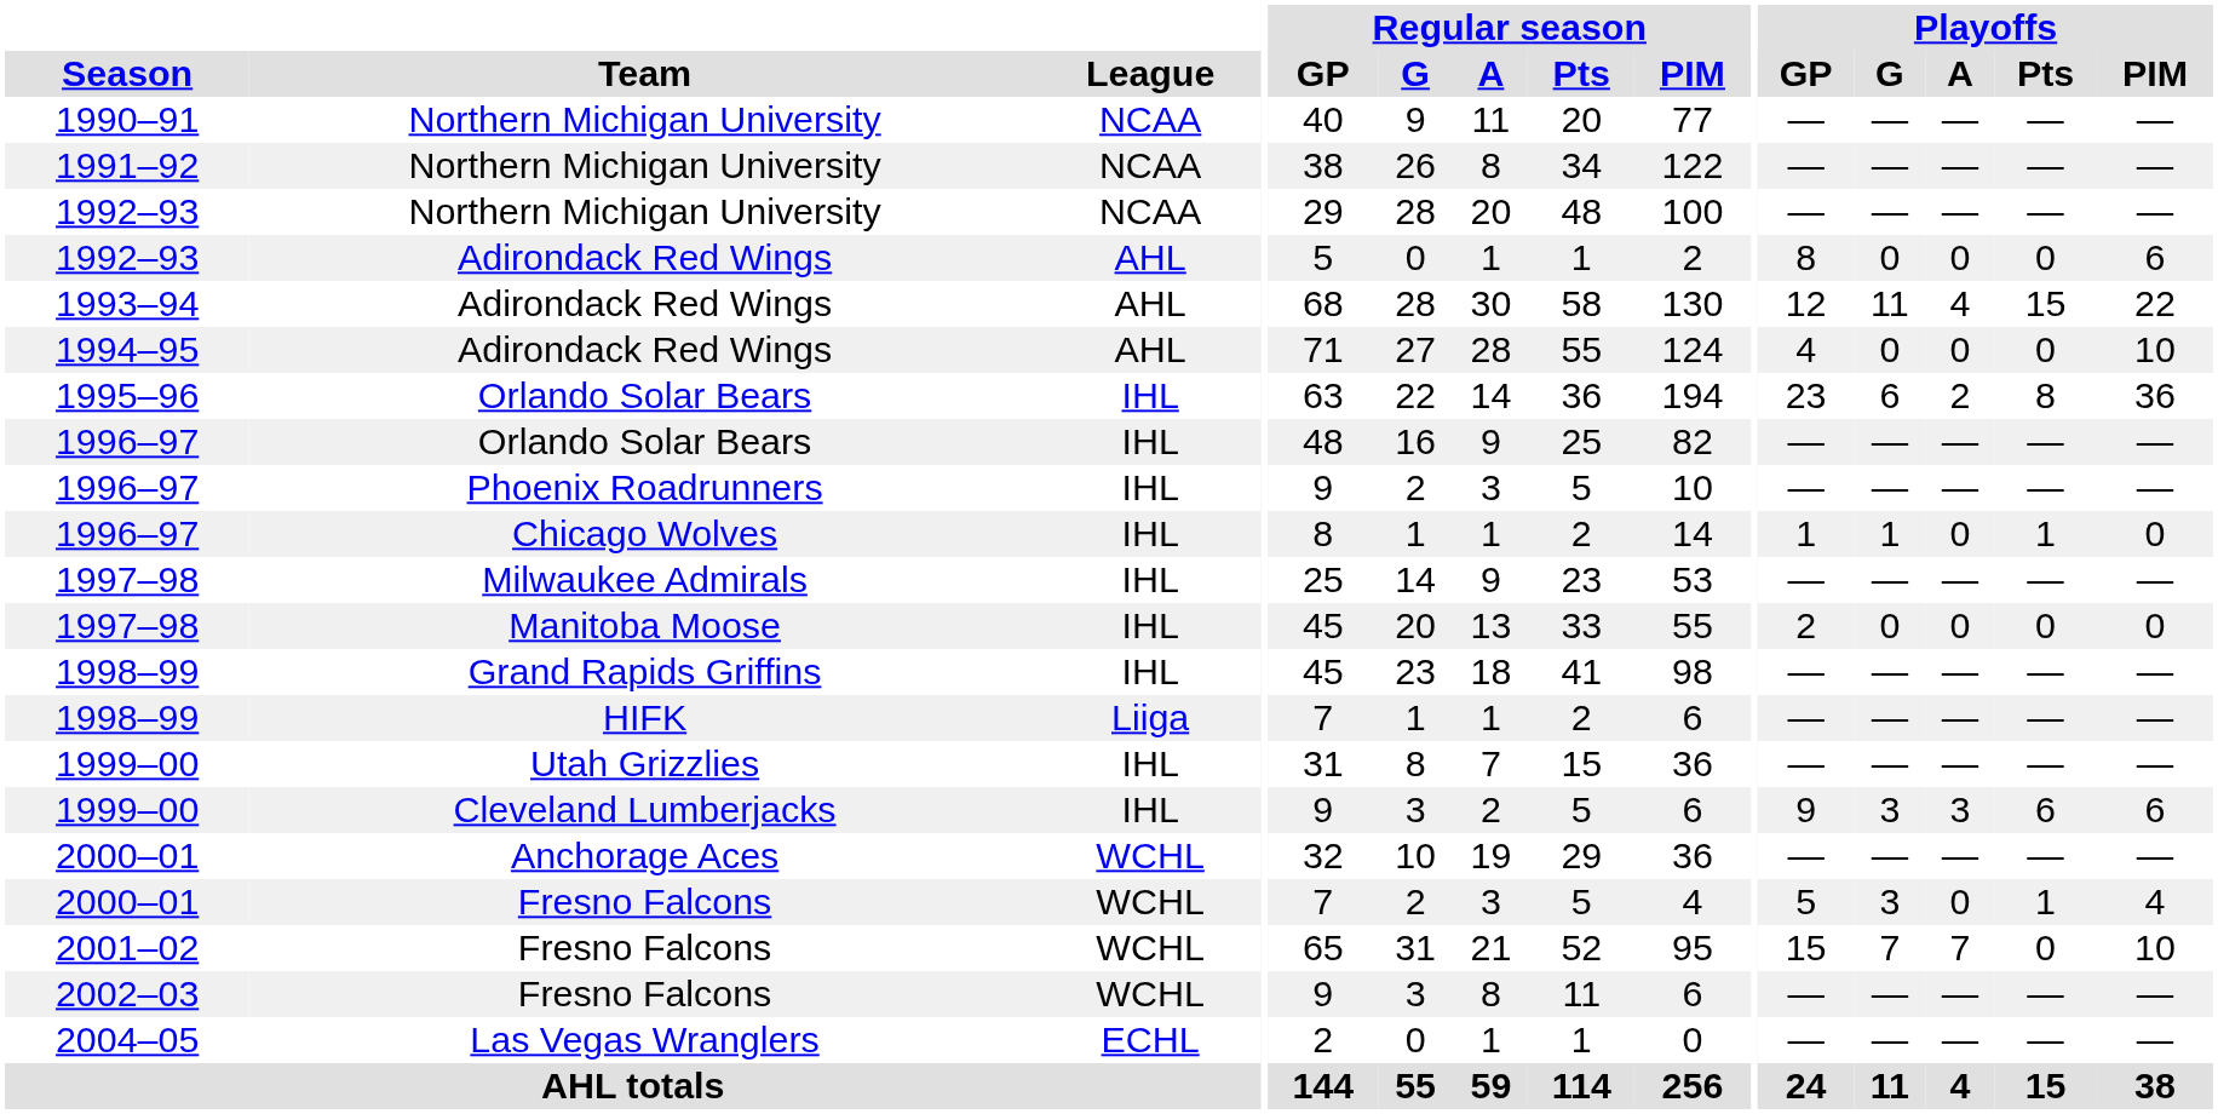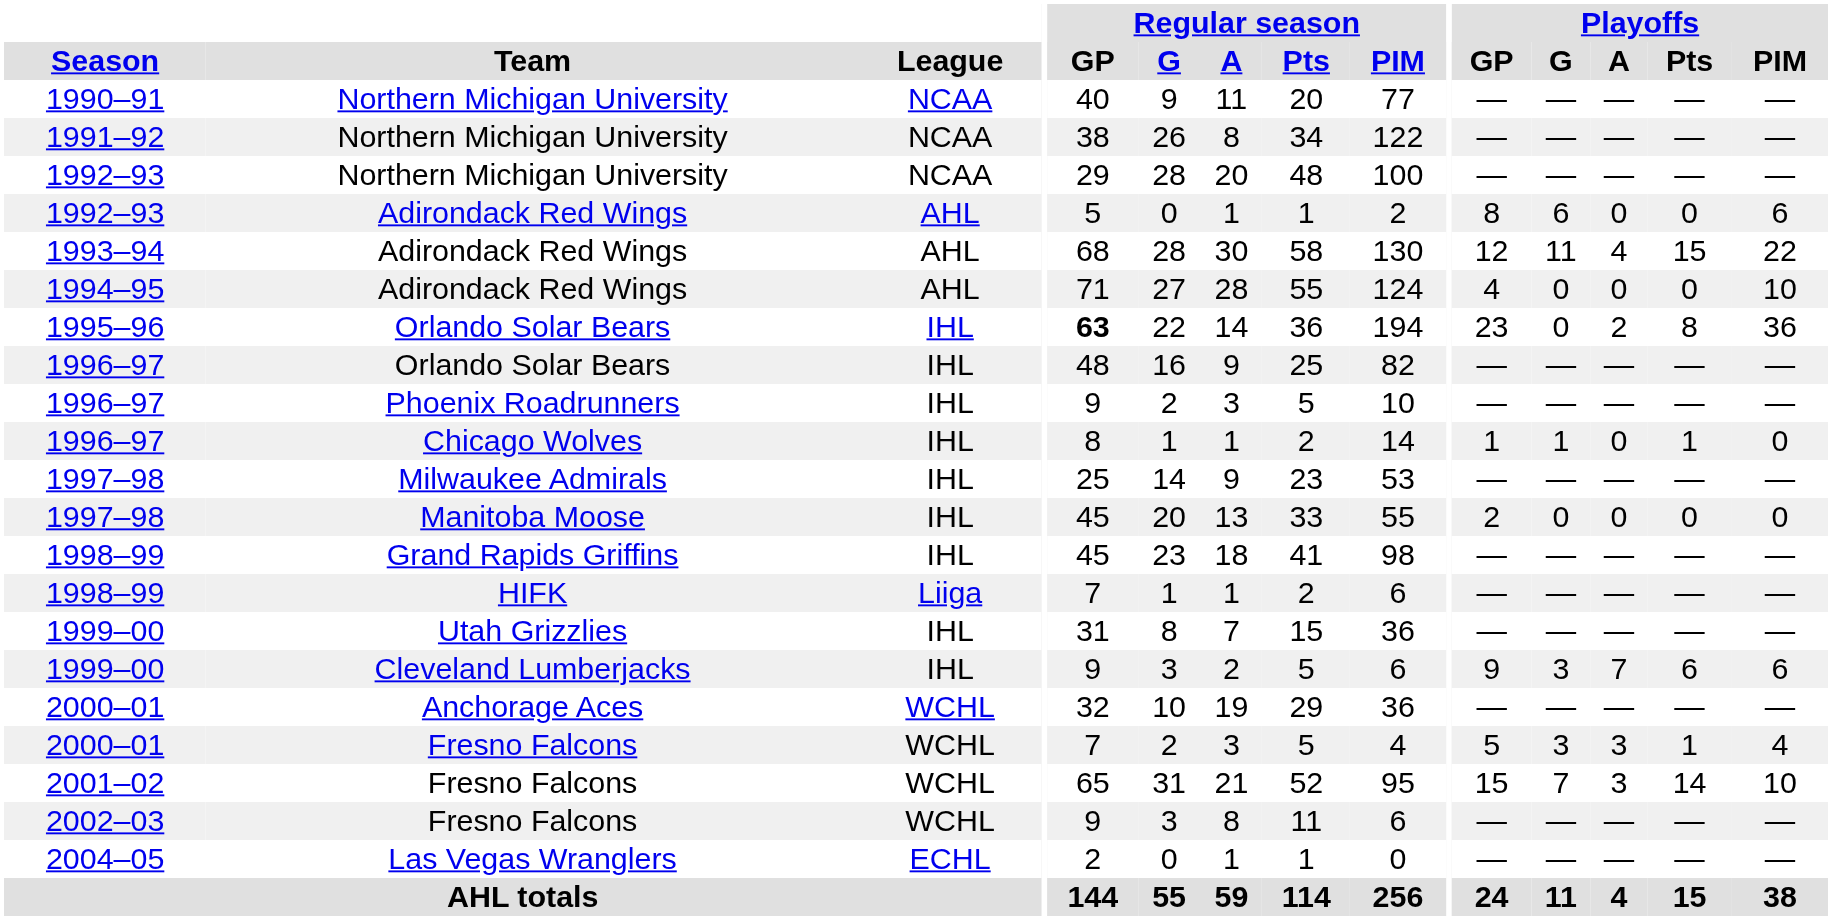1992–93 / Adirondack Red Wings | Playoffs / G: 0 -> 6
1995–96 | Regular season / GP: normal -> bold
1995–96 | Playoffs / G: 6 -> 0
1999–00 / Cleveland Lumberjacks | Playoffs / A: 3 -> 7
2000–01 / Fresno Falcons | Playoffs / A: 0 -> 3
2001–02 | Playoffs / A: 7 -> 3
2001–02 | Playoffs / Pts: 0 -> 14
